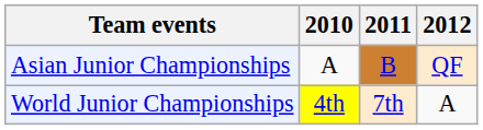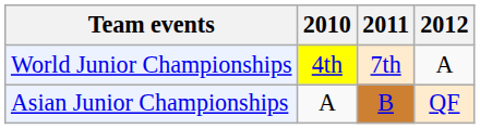rows swapped: Asian Junior Championships <-> World Junior Championships
